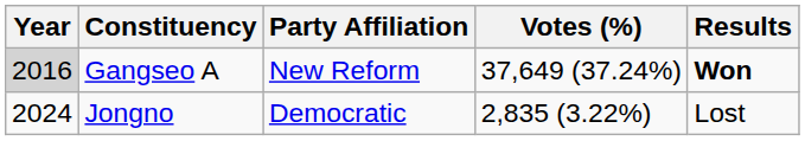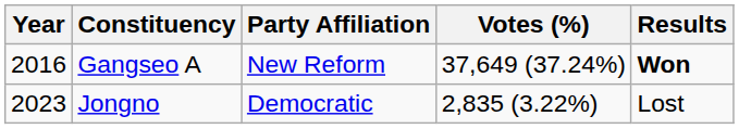Gangseo A | Year: lightgrey background -> no background
Jongno | Year: 2024 -> 2023
